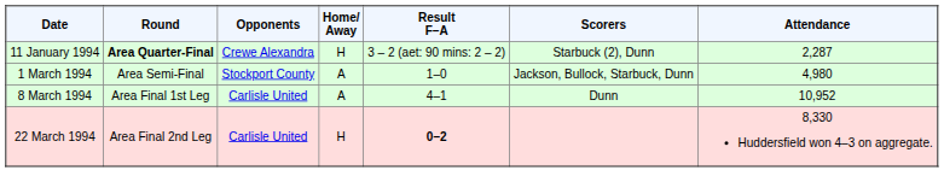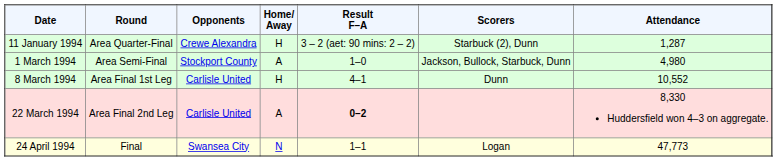11 January 1994 | Round: bold -> normal
11 January 1994 | Attendance: 2,287 -> 1,287
8 March 1994 | Home/ Away: A -> H
8 March 1994 | Attendance: 10,952 -> 10,552
22 March 1994 | Home/ Away: H -> A
+ row: 24 April 1994 | Final | Swansea City | N | 1–1 | Logan | 47,773
